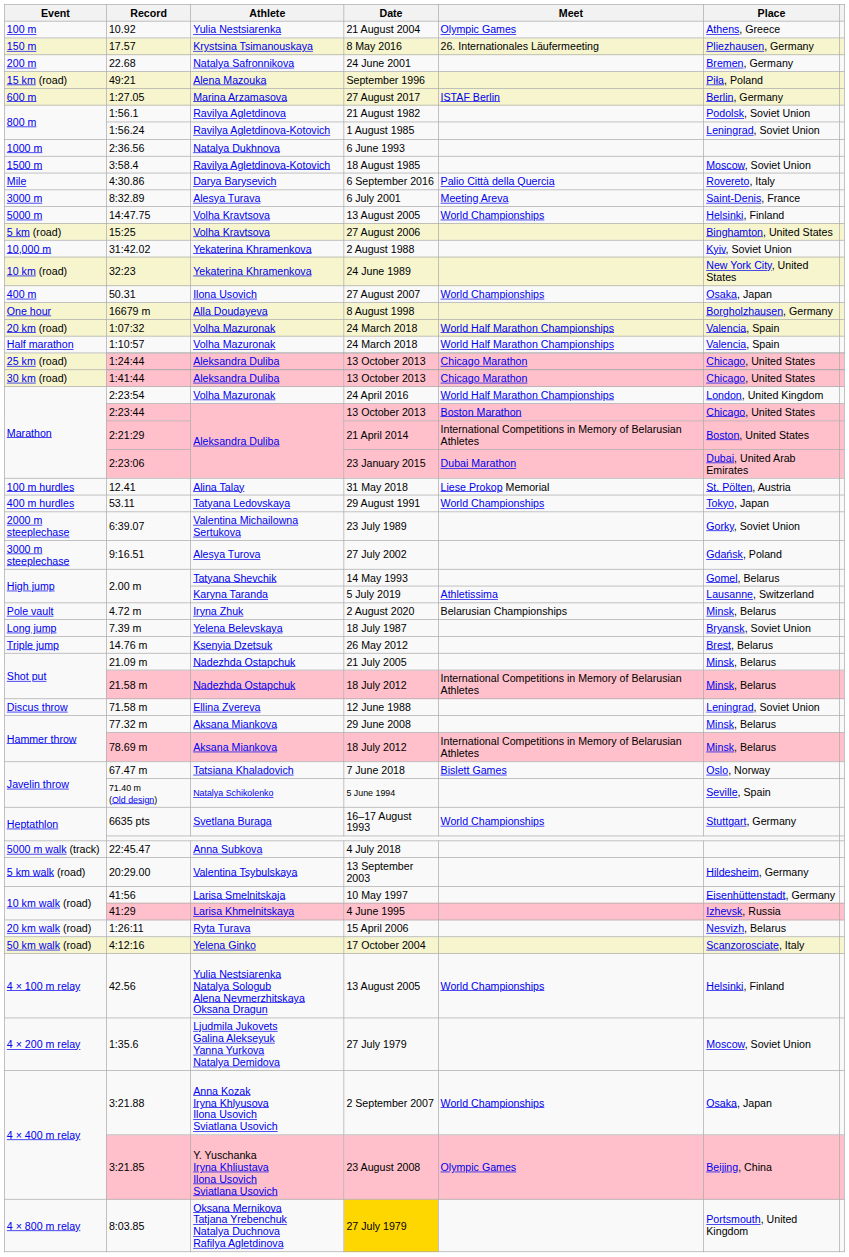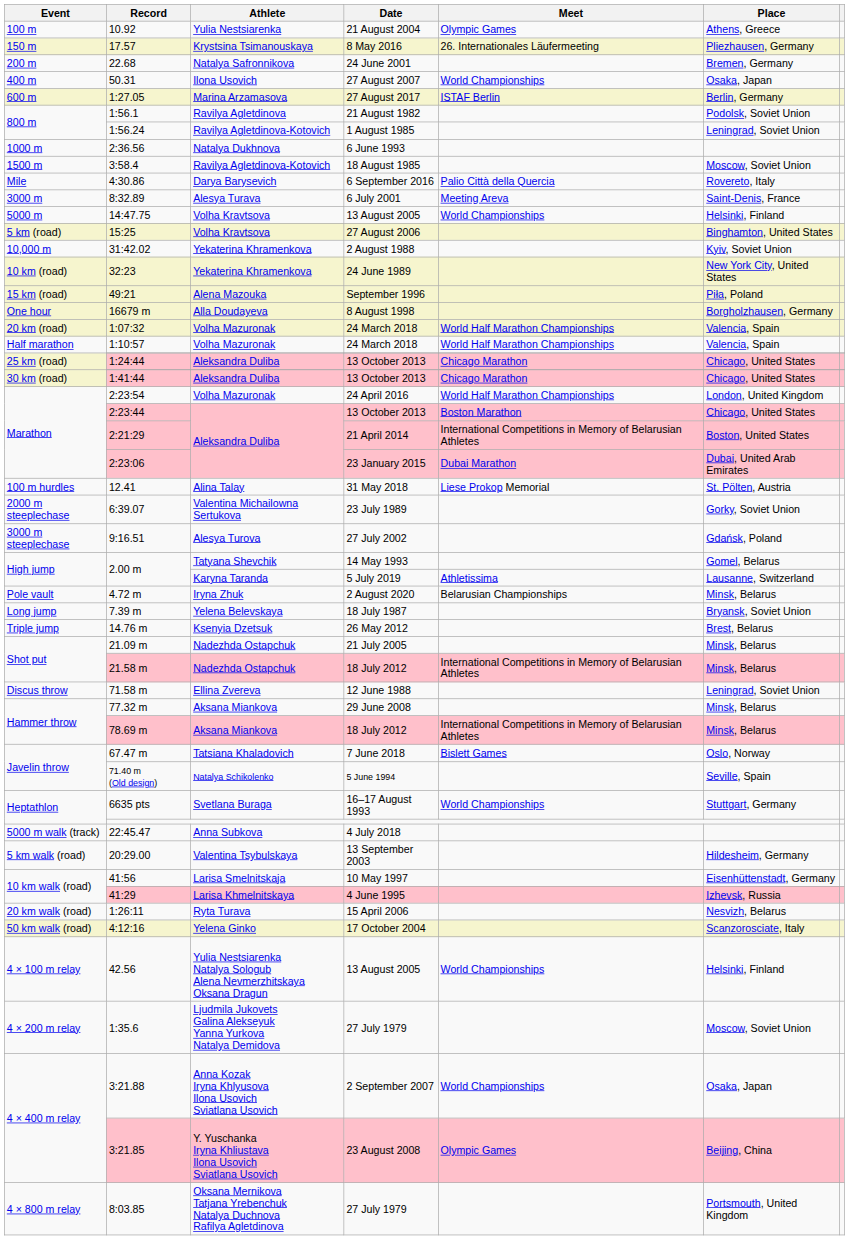rows swapped: 50.31 <-> 49:21
- row: 400 m hurdles | 53.11 | Tatyana Ledovskaya | 29 August 1991 | World Championships | Tokyo, Japan
8:03.85 | Date: gold background -> no background
